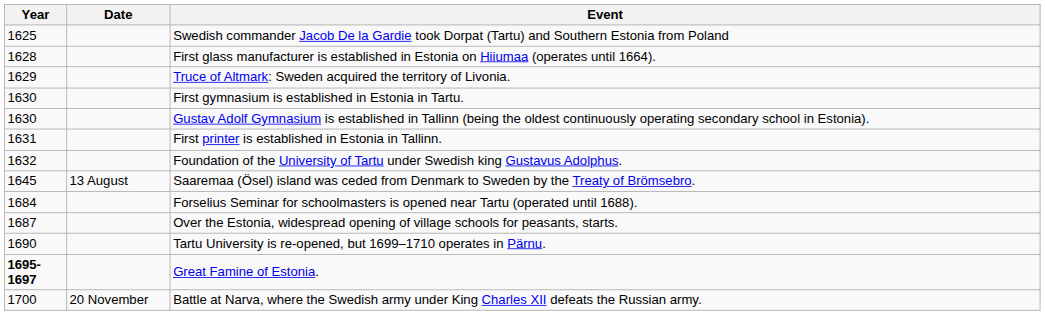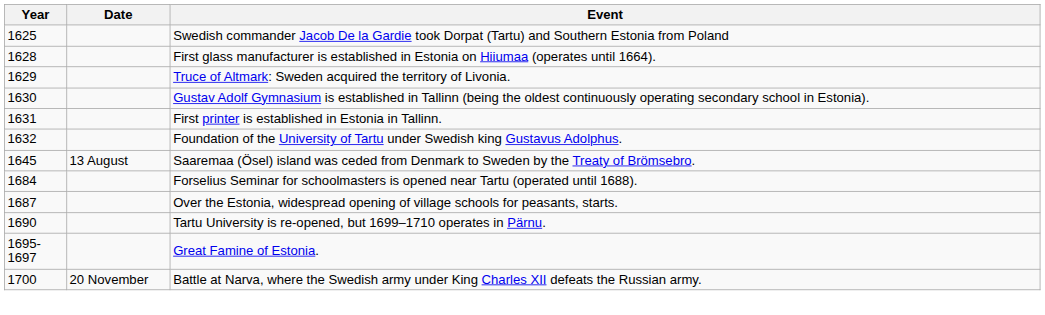- row: 1630 | First gymnasium is established in Estonia in Tartu.
Great Famine of Estonia. | Year: bold -> normal
